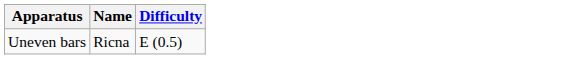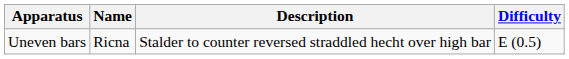+ column: Description | Stalder to counter reversed straddled hecht over high bar
